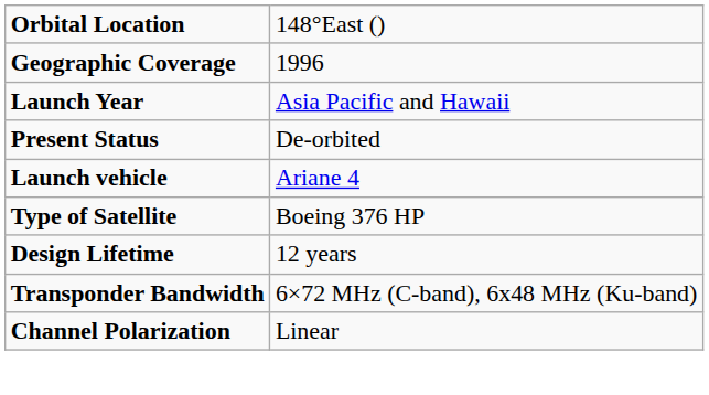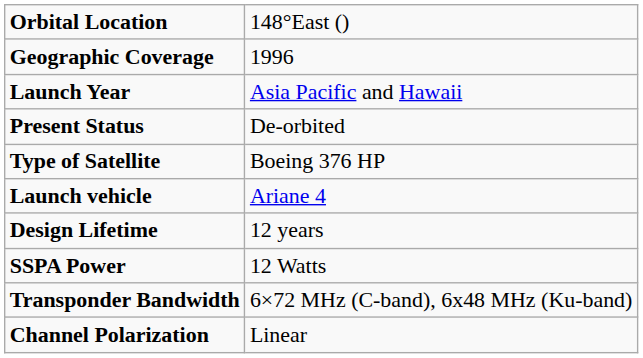rows swapped: Type of Satellite <-> Launch vehicle
+ row: SSPA Power | 12 Watts
